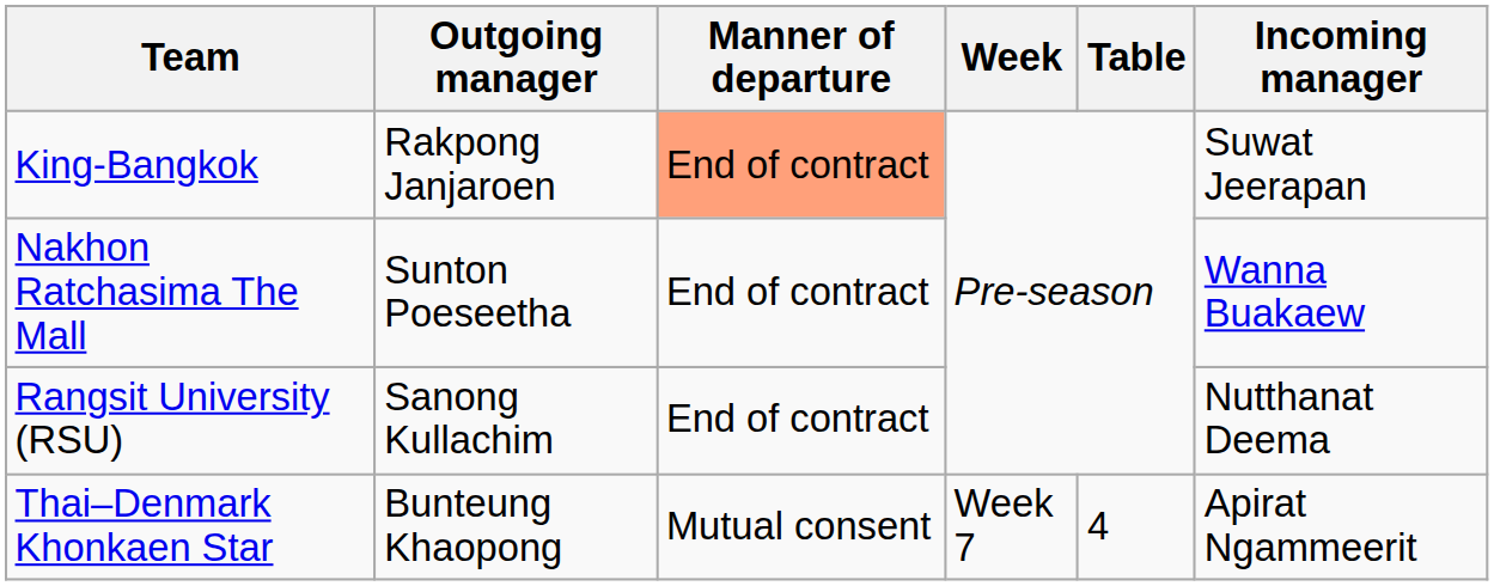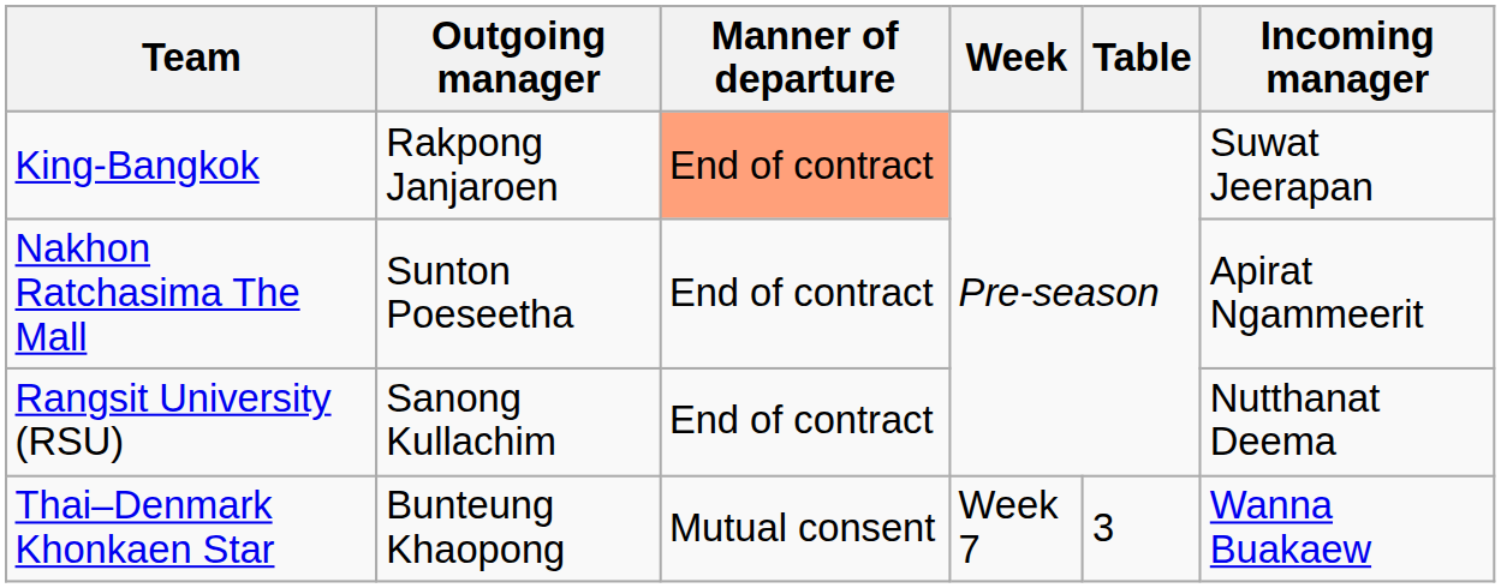Nakhon Ratchasima The Mall | Incoming manager: Wanna Buakaew -> Apirat Ngammeerit
Thai–Denmark Khonkaen Star | Table: 4 -> 3
Thai–Denmark Khonkaen Star | Incoming manager: Apirat Ngammeerit -> Wanna Buakaew
